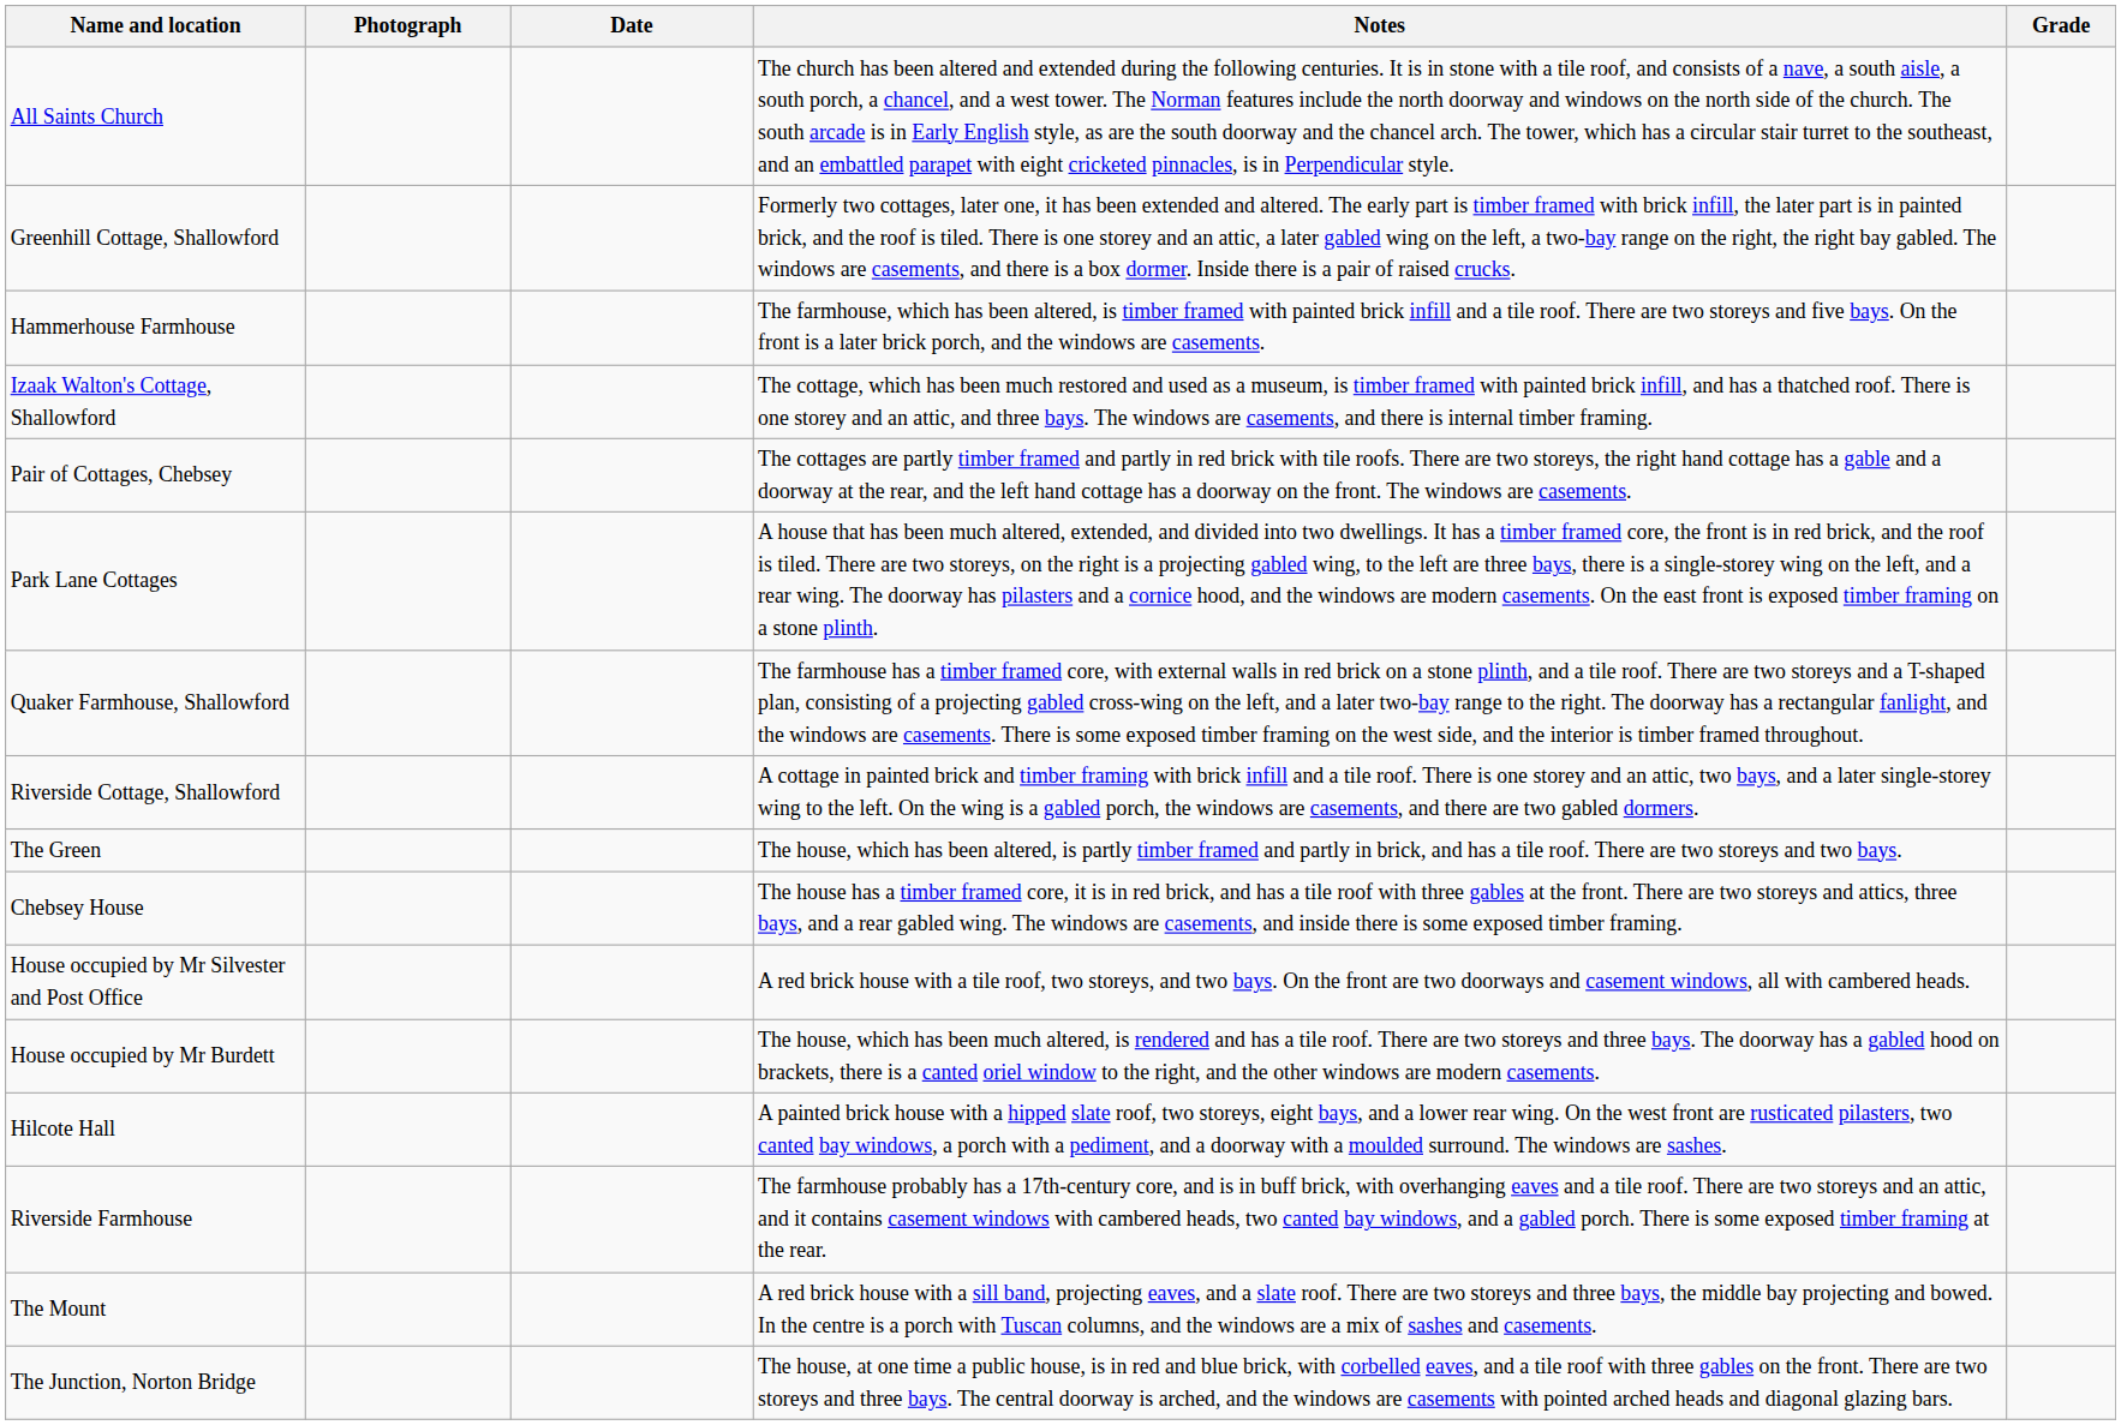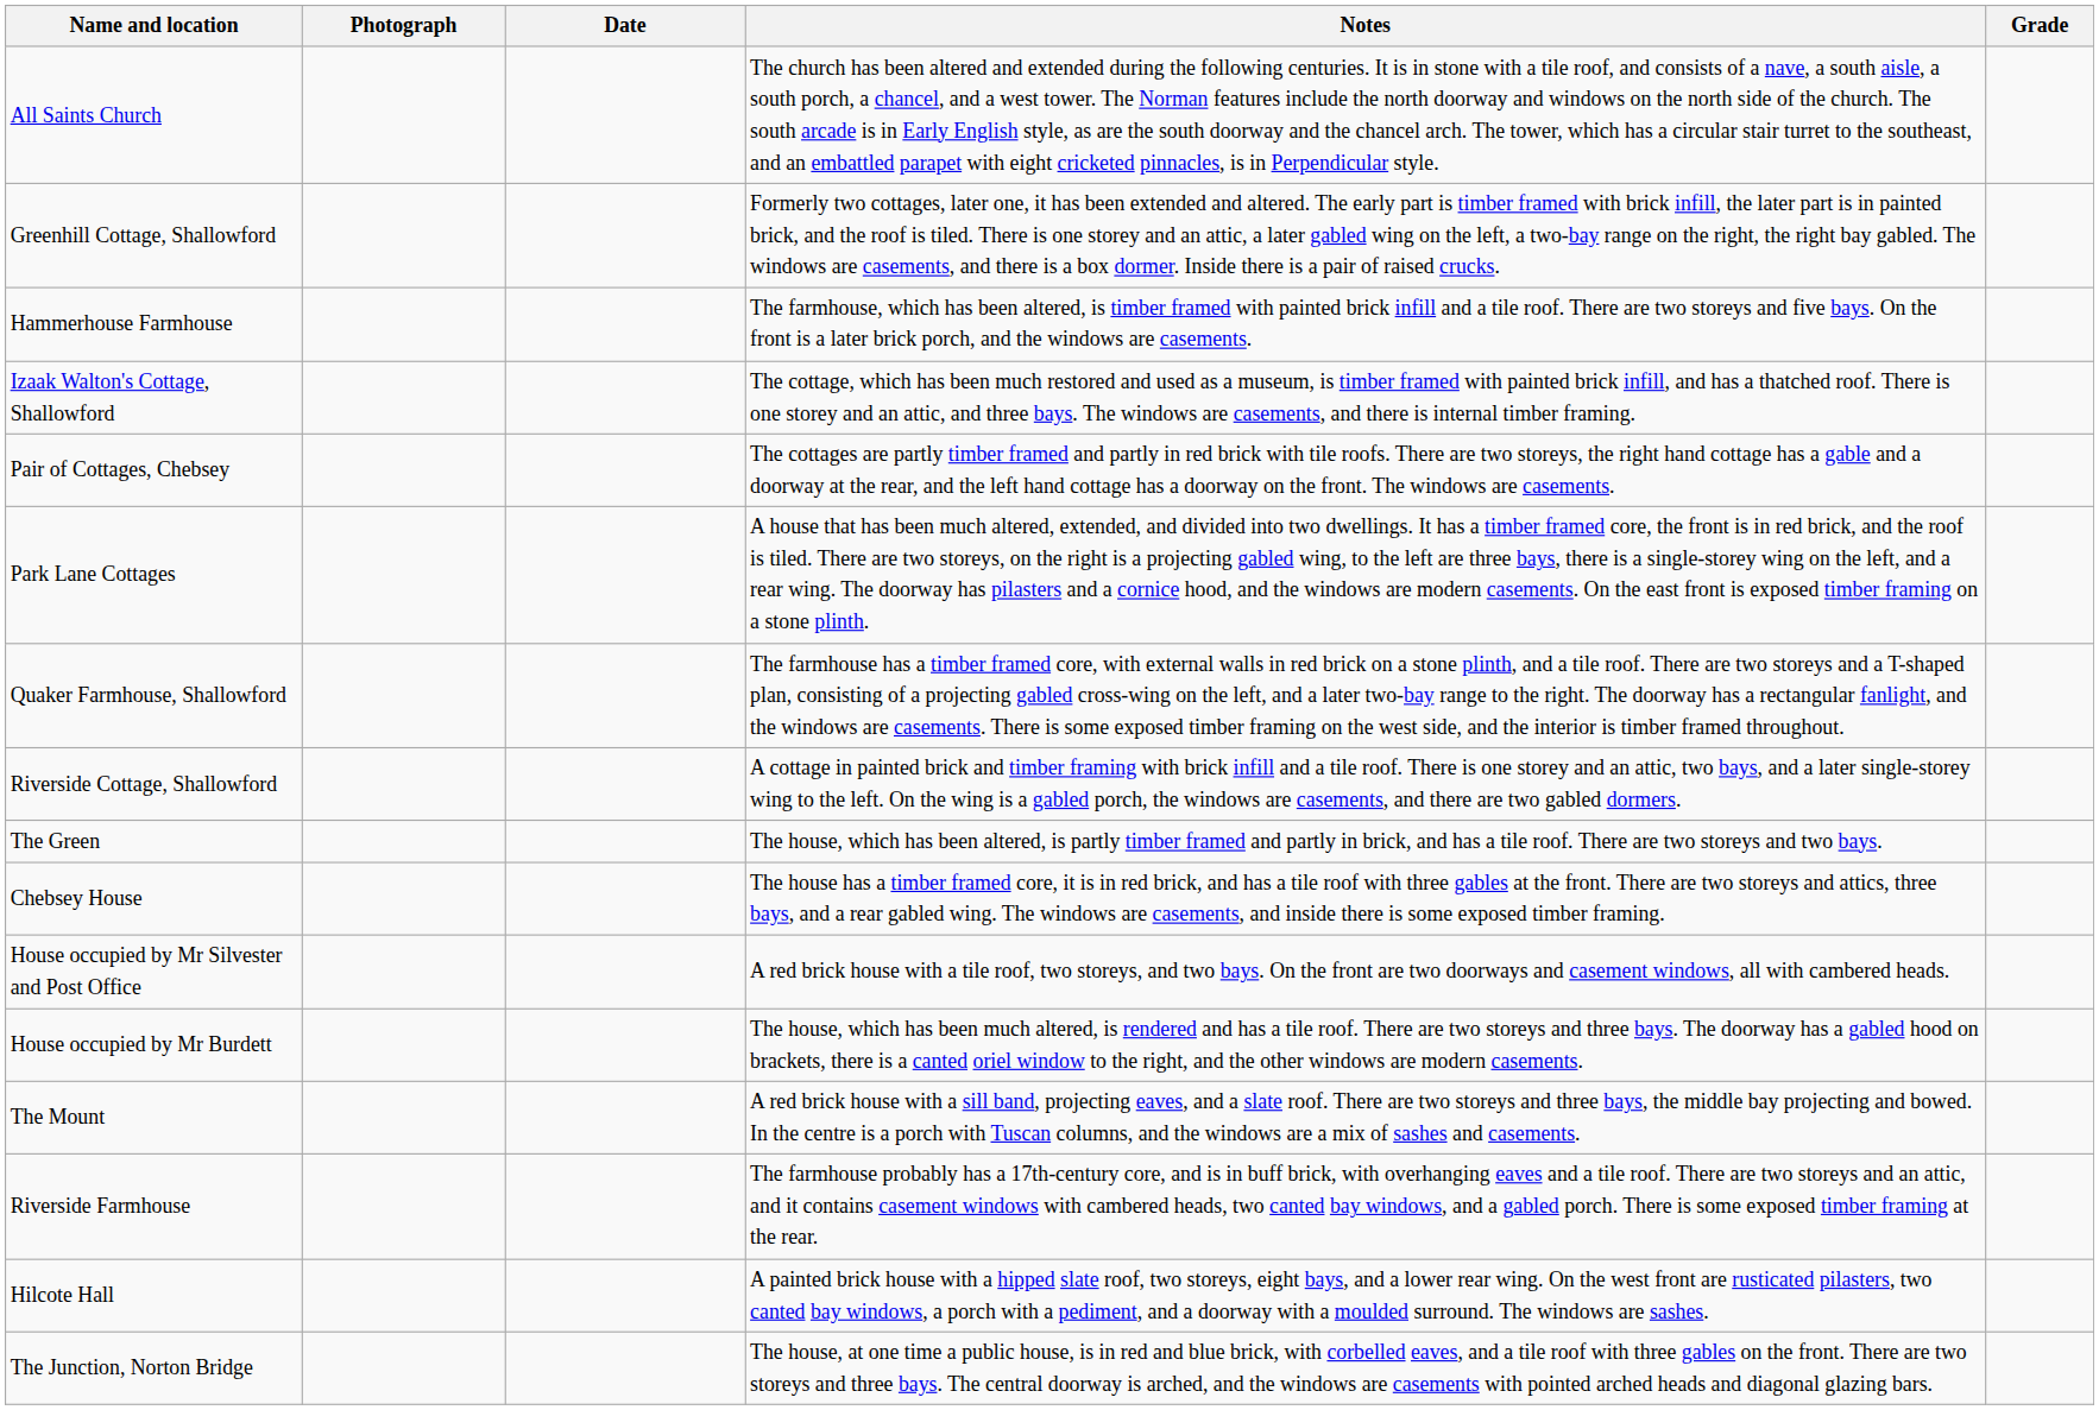rows swapped: Hilcote Hall <-> The Mount
